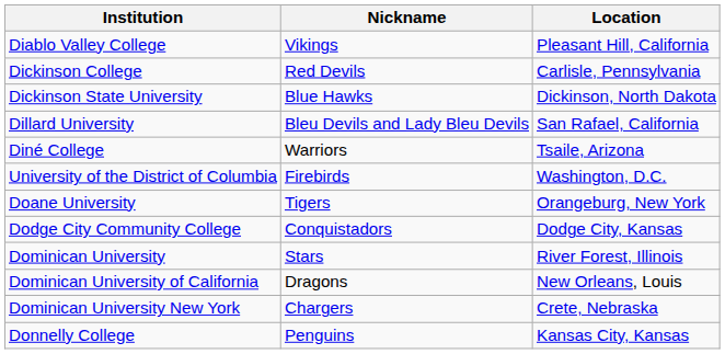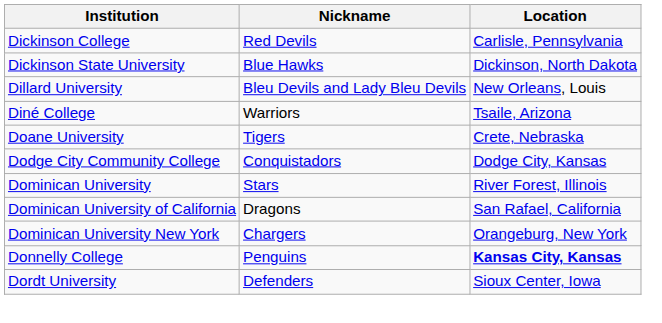- row: Diablo Valley College | Vikings | Pleasant Hill, California
Dillard University | Location: San Rafael, California -> New Orleans, Louis
- row: University of the District of Columbia | Firebirds | Washington, D.C.
Doane University | Location: Orangeburg, New York -> Crete, Nebraska
Dominican University of California | Location: New Orleans, Louis -> San Rafael, California
Dominican University New York | Location: Crete, Nebraska -> Orangeburg, New York
Donnelly College | Location: normal -> bold
+ row: Dordt University | Defenders | Sioux Center, Iowa
